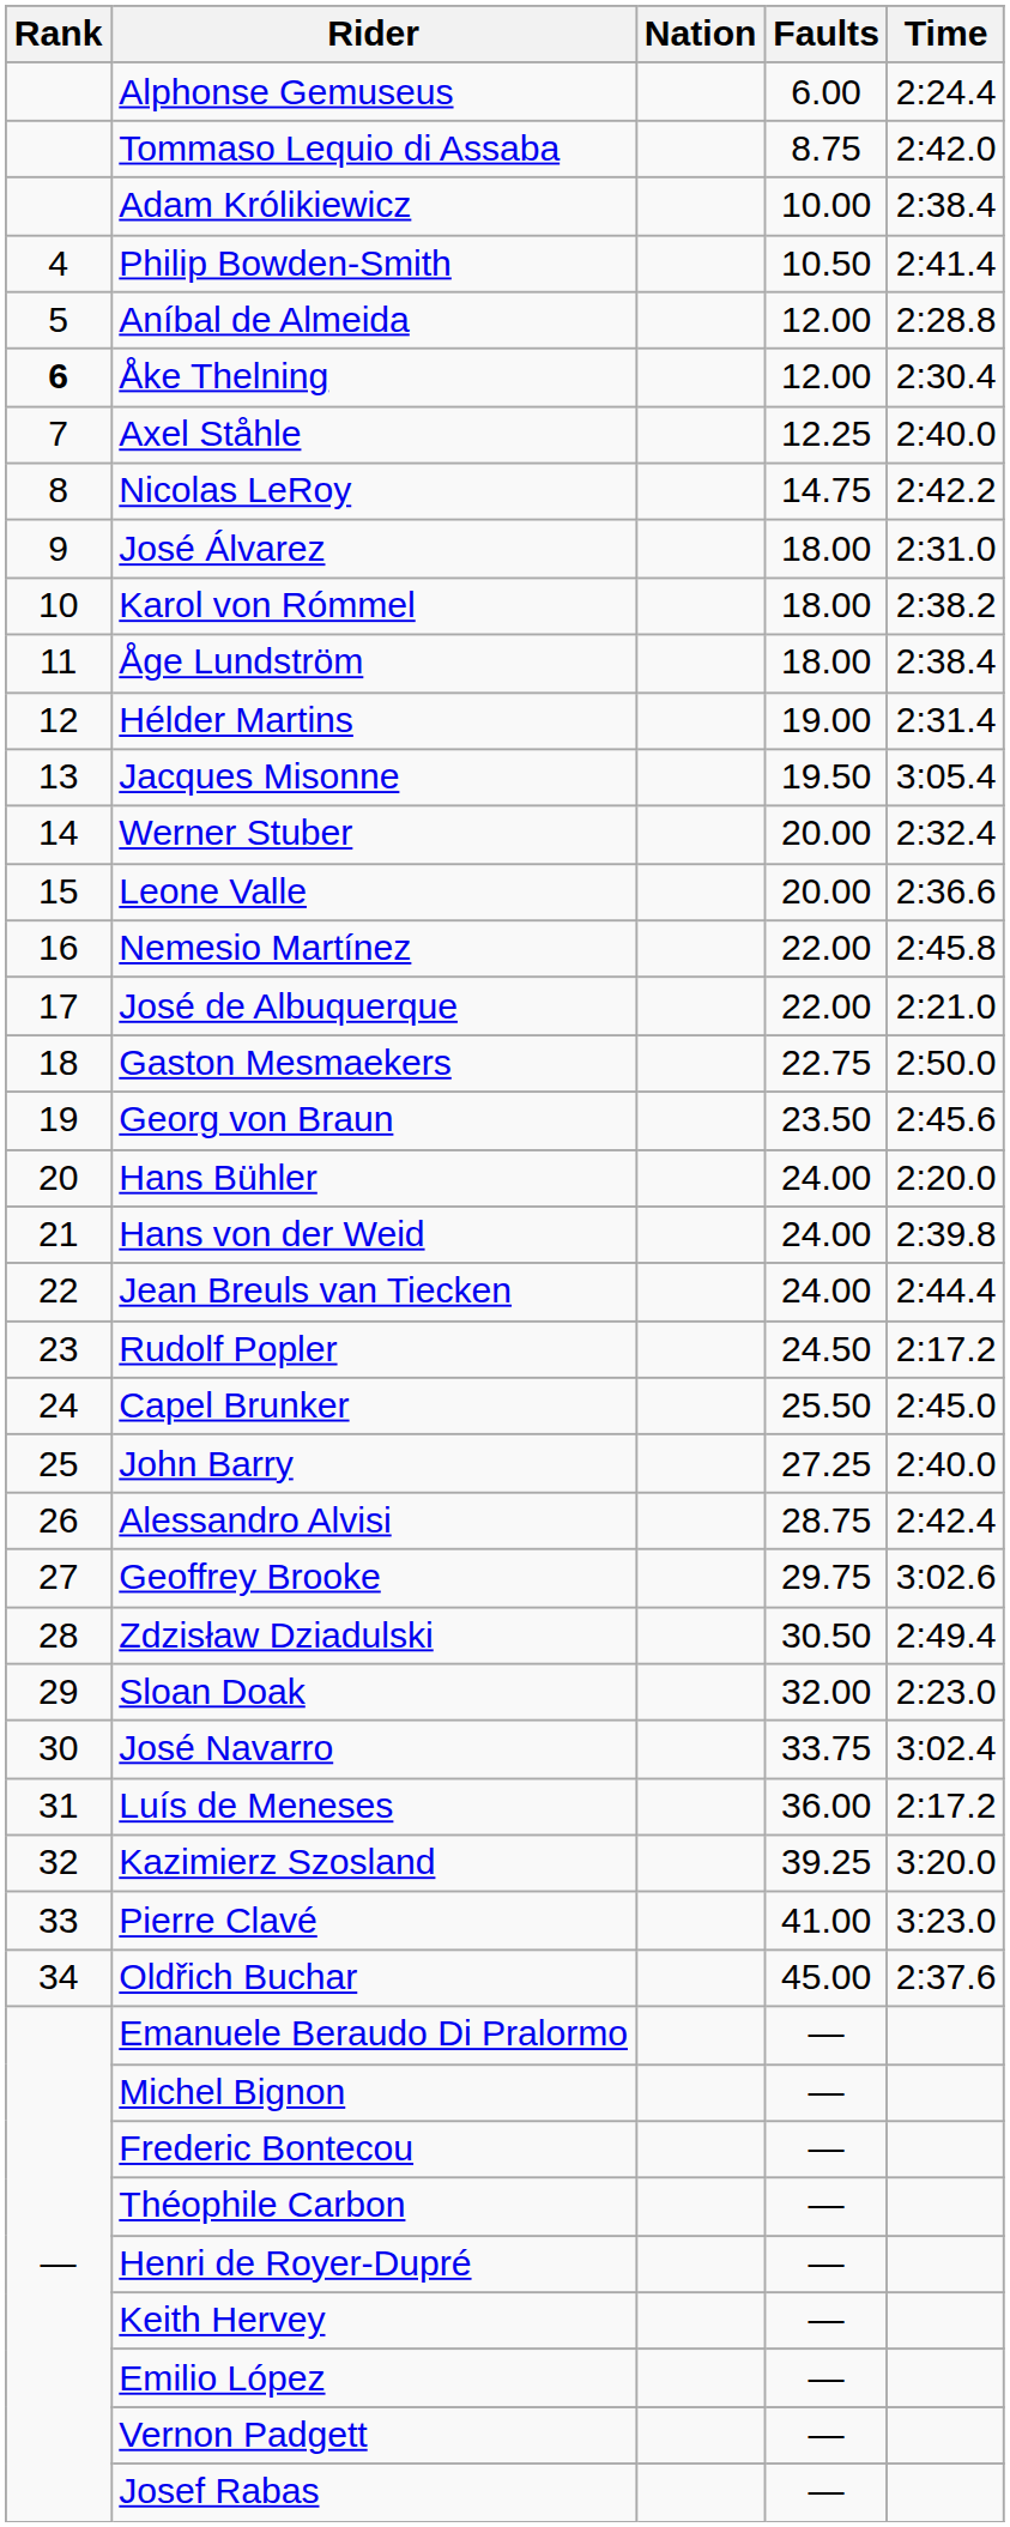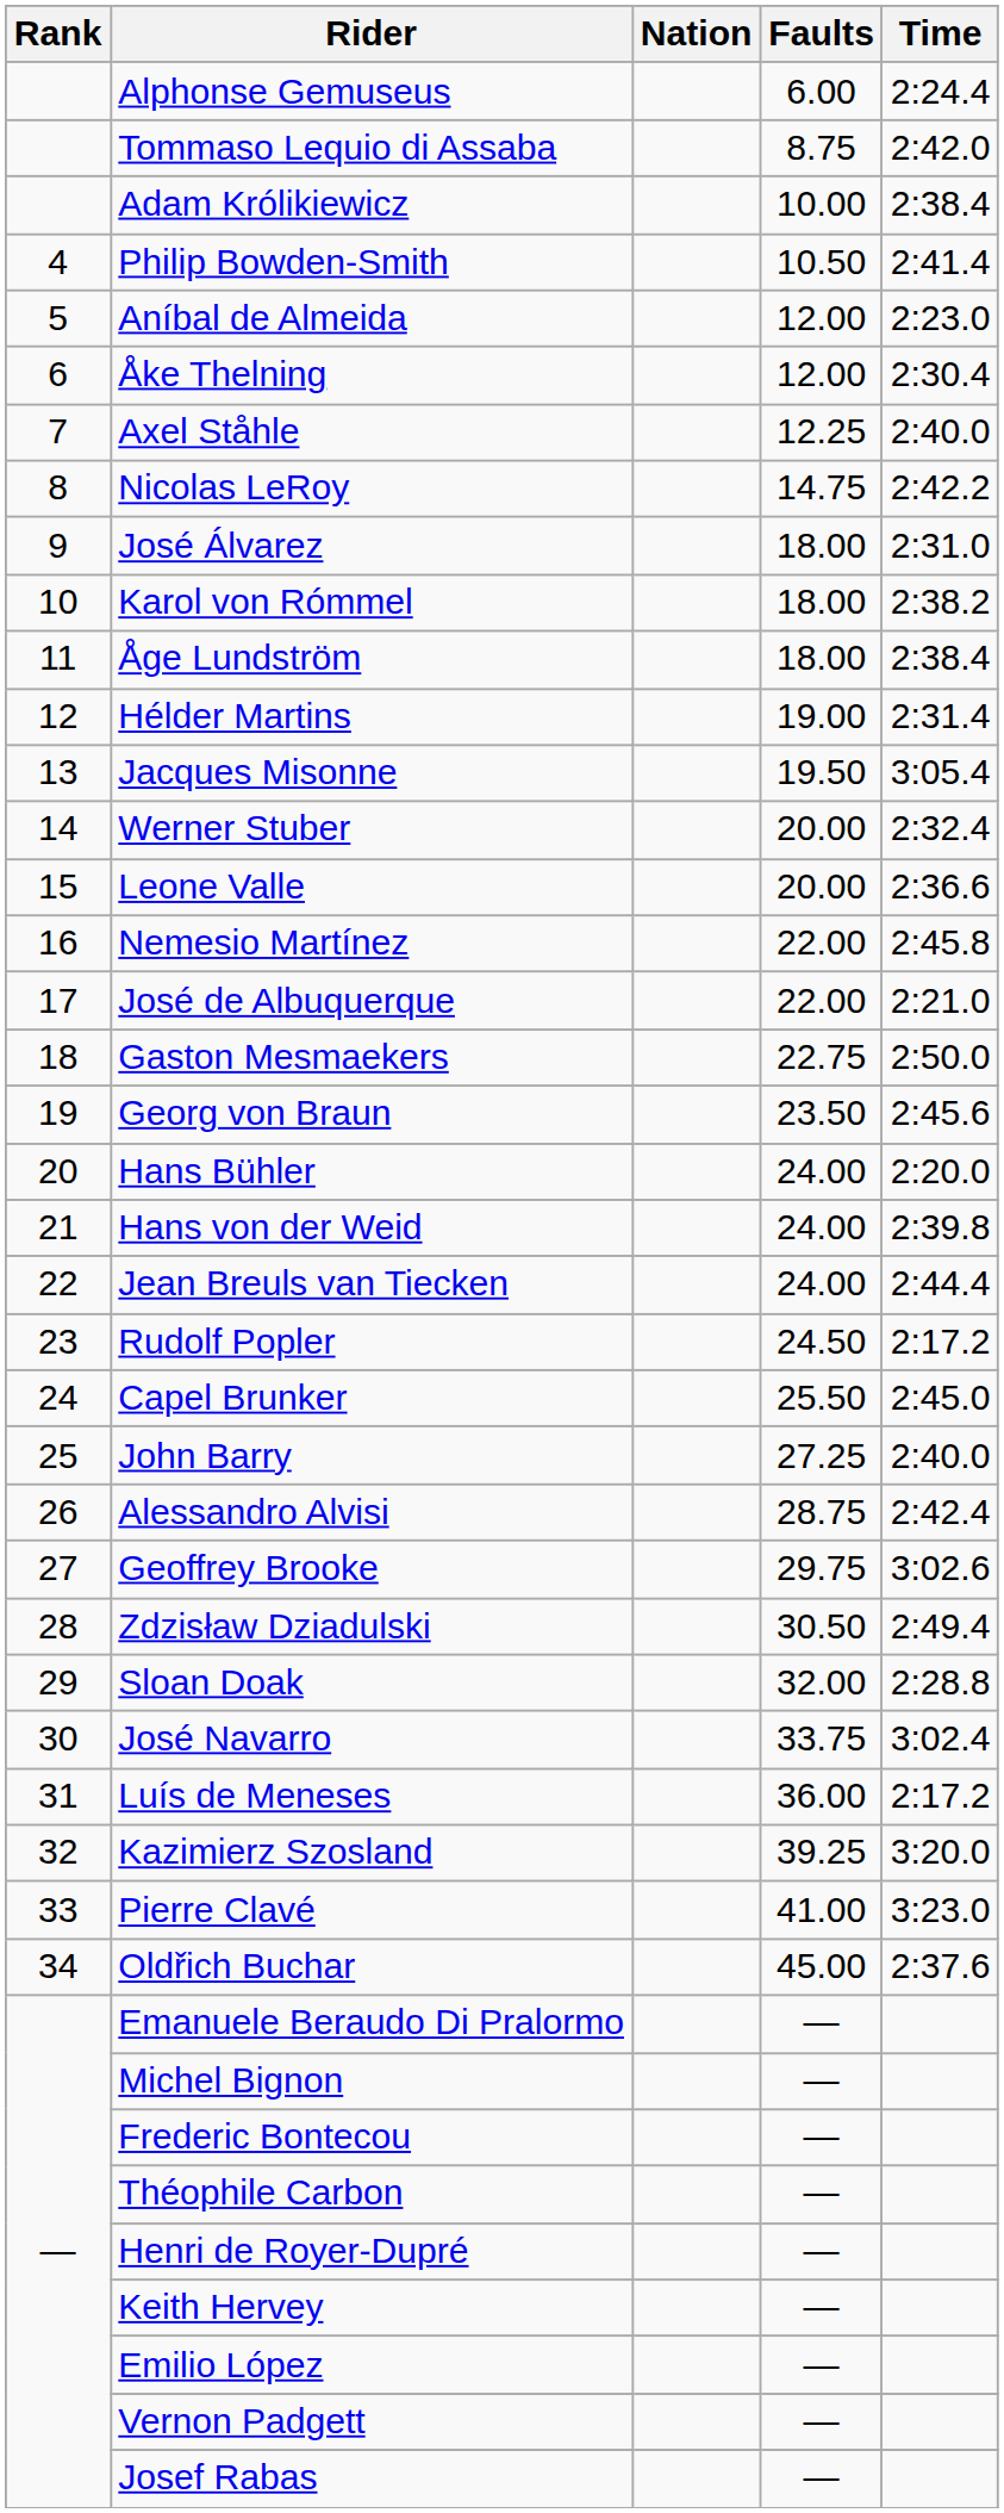Aníbal de Almeida | Time: 2:28.8 -> 2:23.0
Åke Thelning | Rank: bold -> normal
Sloan Doak | Time: 2:23.0 -> 2:28.8
